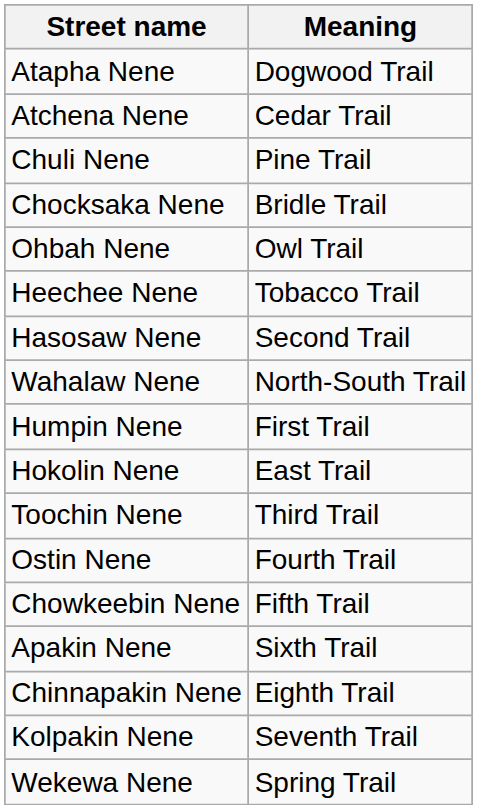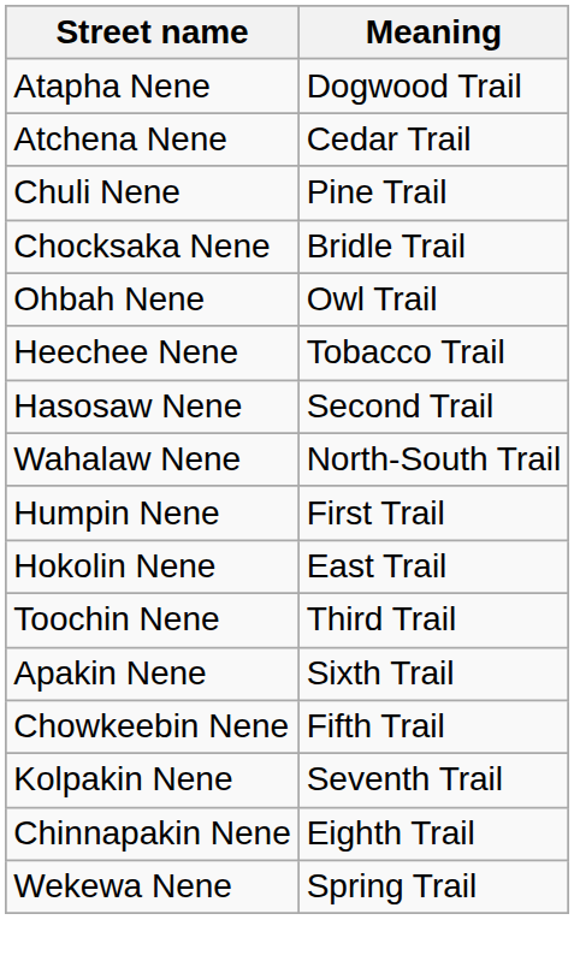- row: Ostin Nene | Fourth Trail
rows swapped: Chowkeebin Nene <-> Apakin Nene
rows swapped: Kolpakin Nene <-> Chinnapakin Nene
